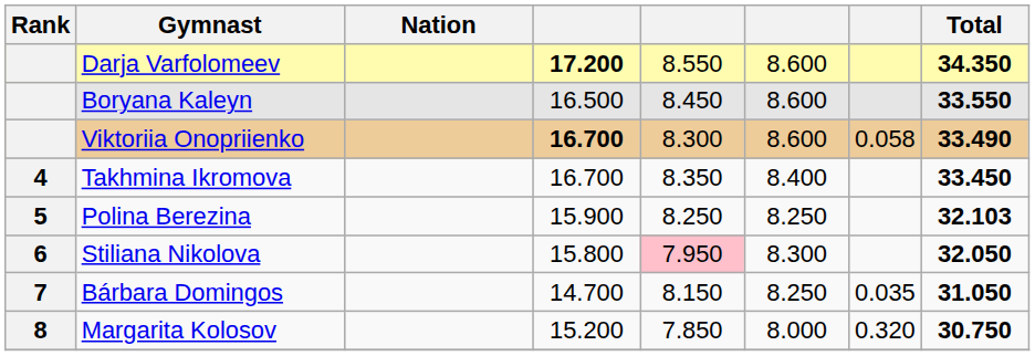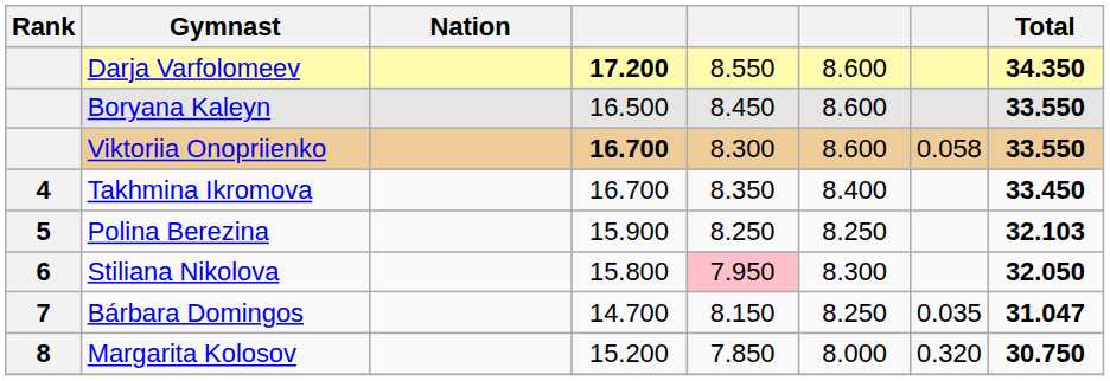Viktoriia Onopriienko | Total: 33.490 -> 33.550
Bárbara Domingos | Total: 31.050 -> 31.047
